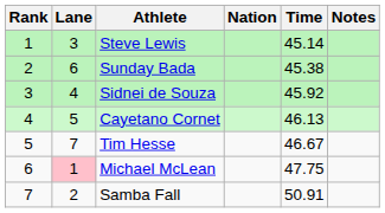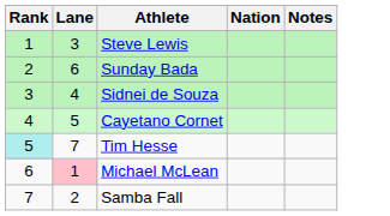- column: Time | 45.14 | 45.38 | 45.92 | 46.13 | 46.67 | 47.75 | 50.91
Tim Hesse | Rank: no background -> paleturquoise background
